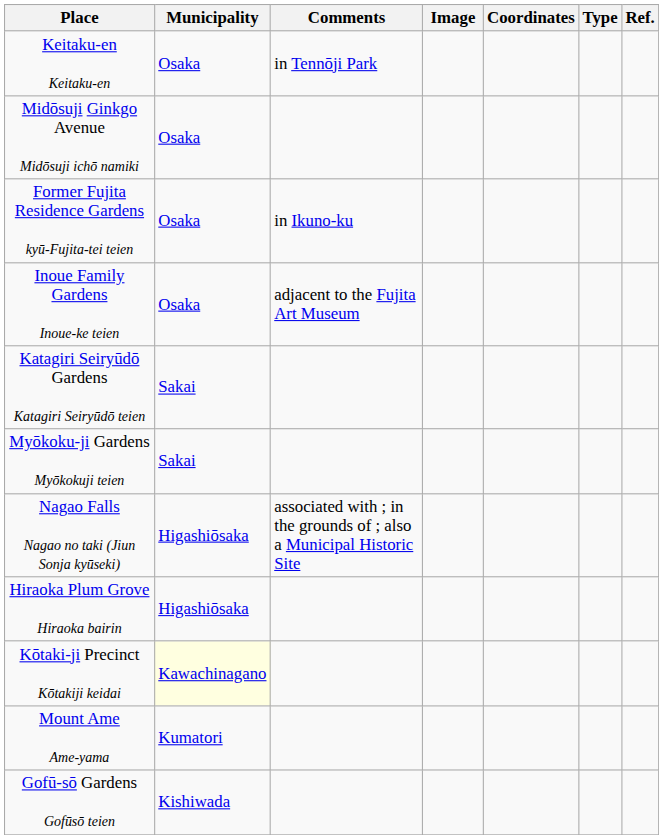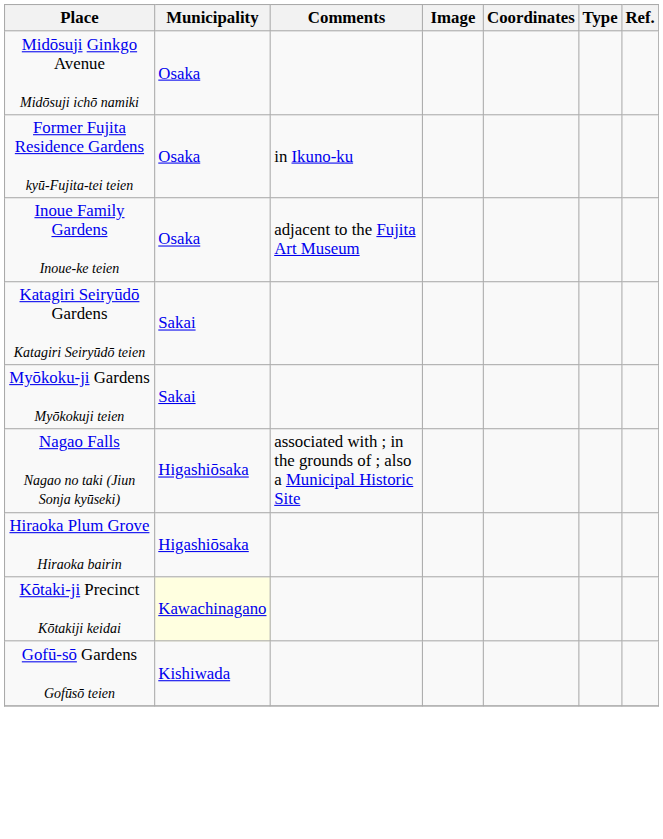- row: Keitaku-en Keitaku-en | Osaka | in Tennōji Park
- row: Mount Ame Ame-yama | Kumatori
